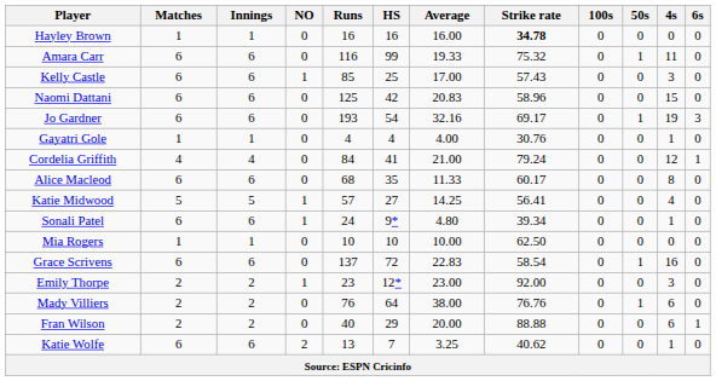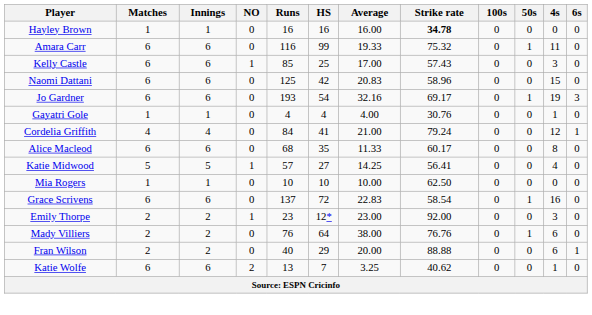- row: Sonali Patel | 6 | 6 | 1 | 24 | 9* | 4.80 | 39.34 | 0 | 0 | 1 | 0
